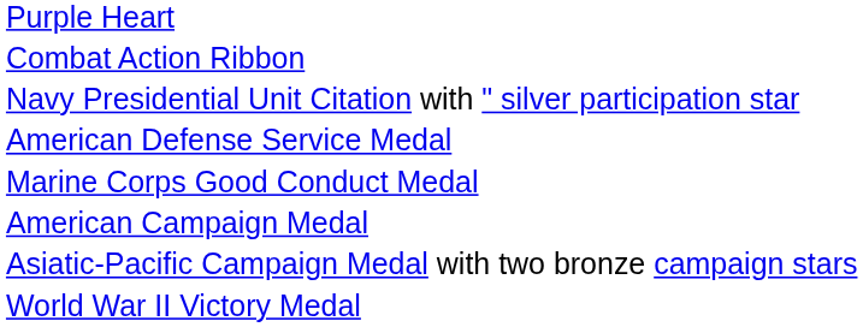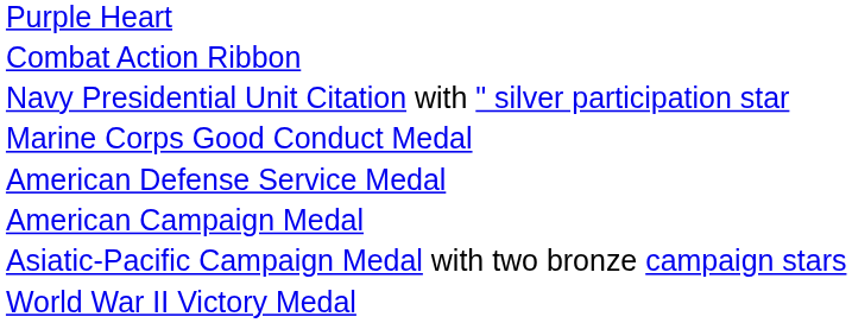rows swapped: Marine Corps Good Conduct Medal <-> American Defense Service Medal
